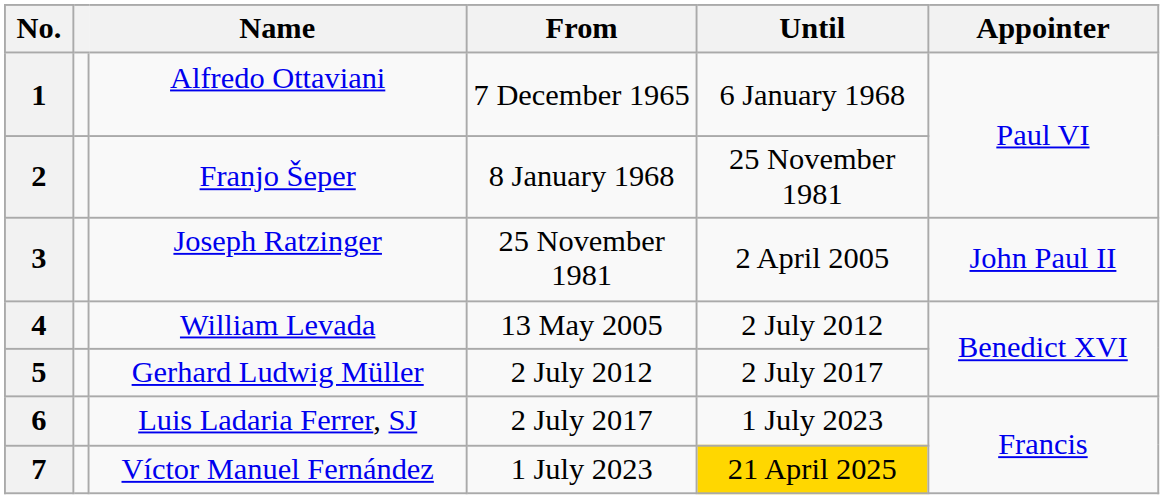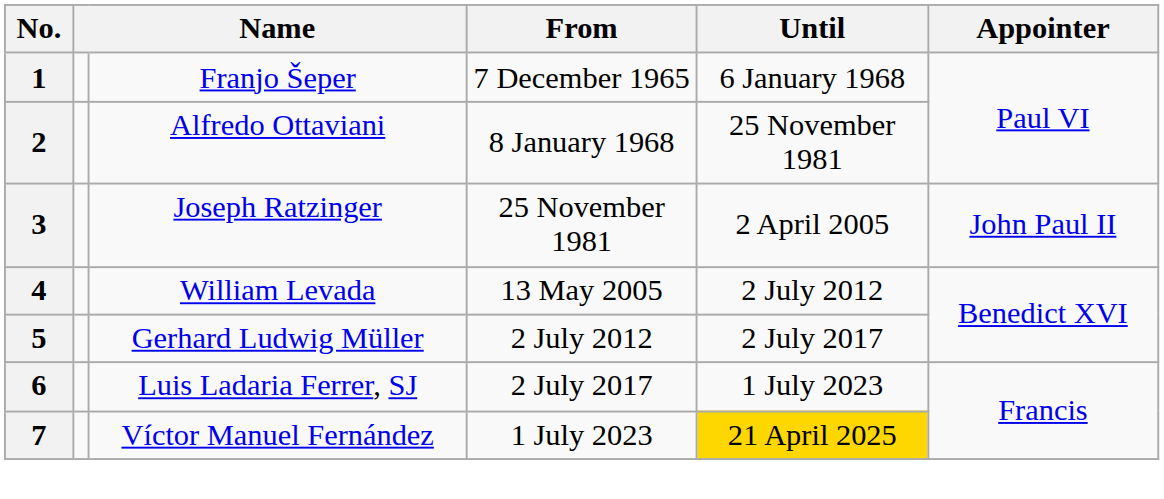1 | Name: Alfredo Ottaviani -> Franjo Šeper
2 | Name: Franjo Šeper -> Alfredo Ottaviani
